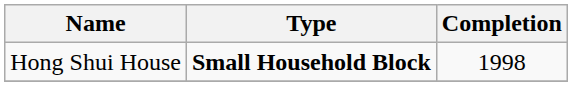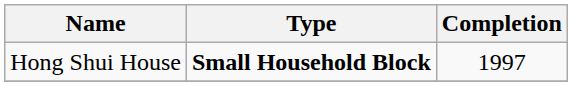Hong Shui House | Completion: 1998 -> 1997
